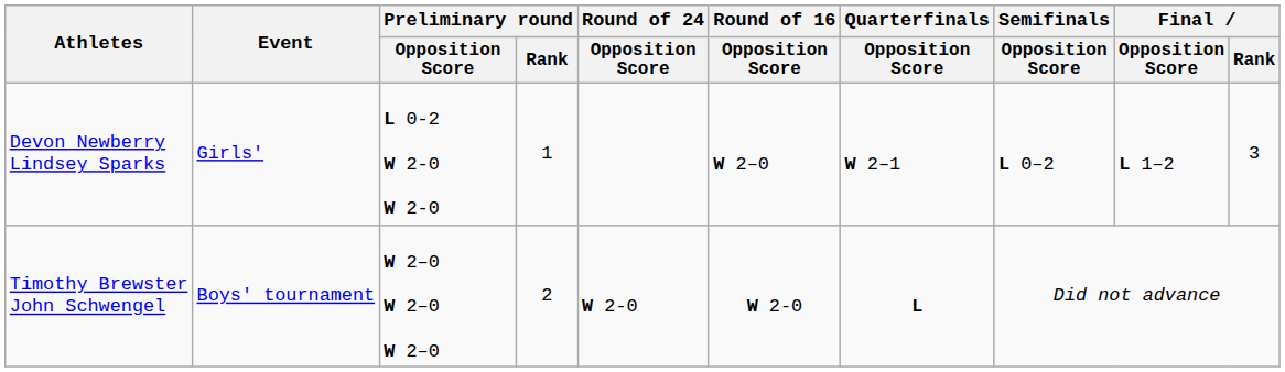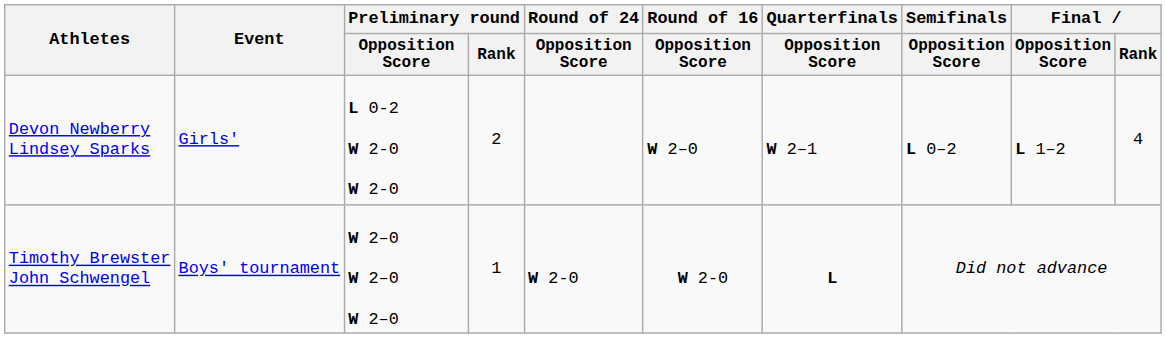Devon Newberry Lindsey Sparks | Preliminary round / Rank: 1 -> 2
Devon Newberry Lindsey Sparks | Final / Rank: 3 -> 4
Timothy Brewster John Schwengel | Preliminary round / Rank: 2 -> 1
